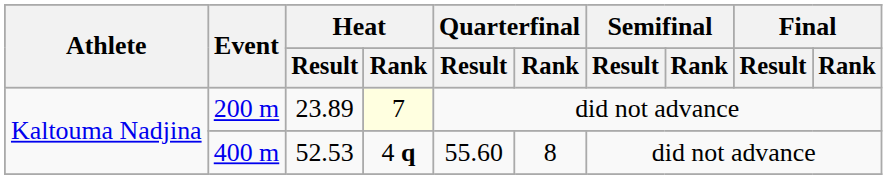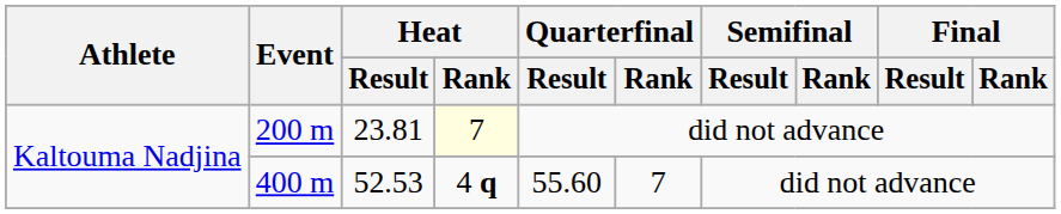200 m | Heat / Result: 23.89 -> 23.81
400 m | Quarterfinal / Rank: 8 -> 7
